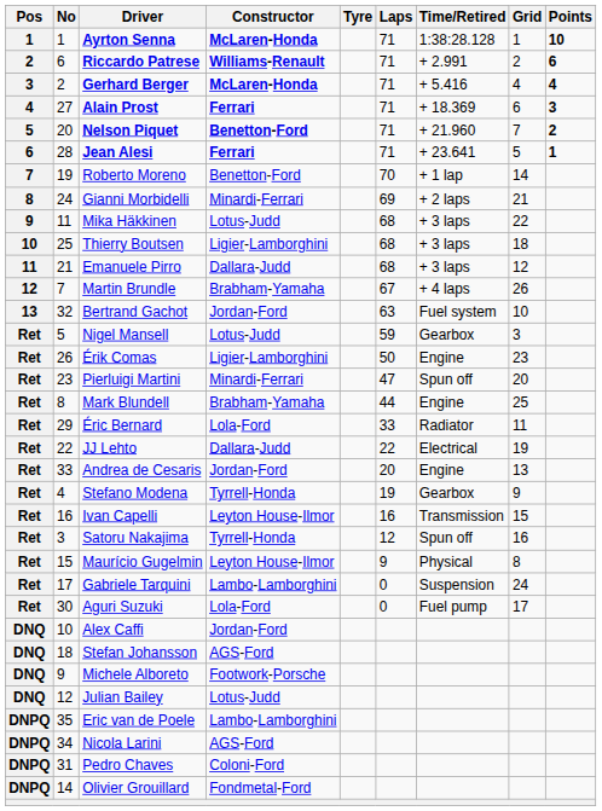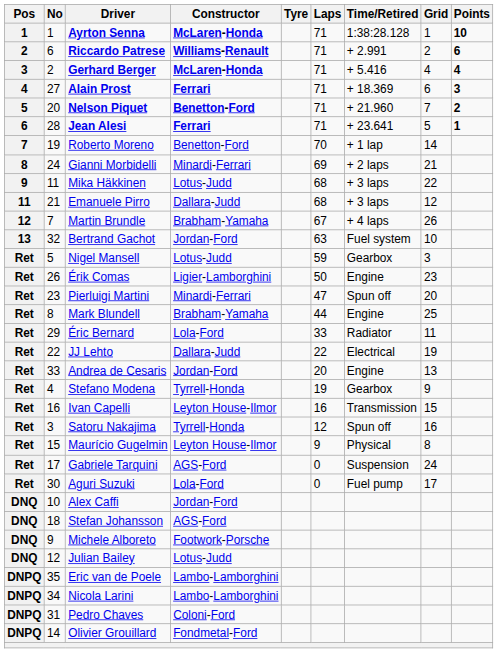- row: 10 | 25 | Thierry Boutsen | Ligier-Lamborghini | 68 | + 3 laps | 18
Gabriele Tarquini | Constructor: Lambo-Lamborghini -> AGS-Ford
Nicola Larini | Constructor: AGS-Ford -> Lambo-Lamborghini
